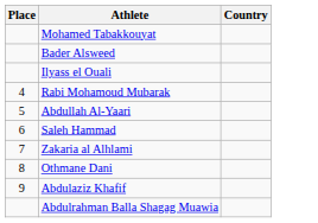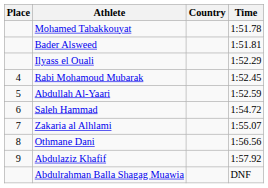+ column: Time | 1:51.78 | 1:51.81 | 1:52.29 | 1:52.45 | 1:52.59 | 1:54.72 | 1:55.07 | 1:56.56 | 1:57.92 | DNF
